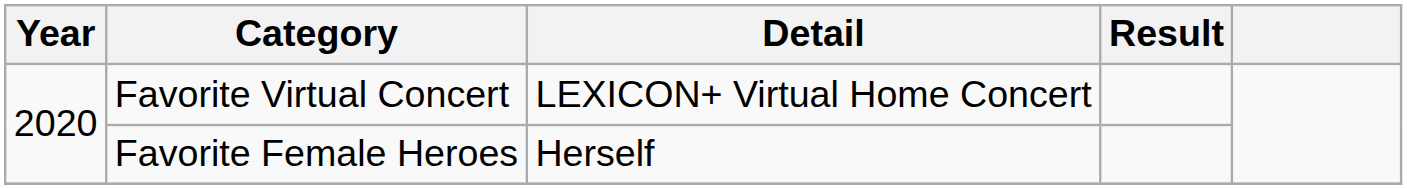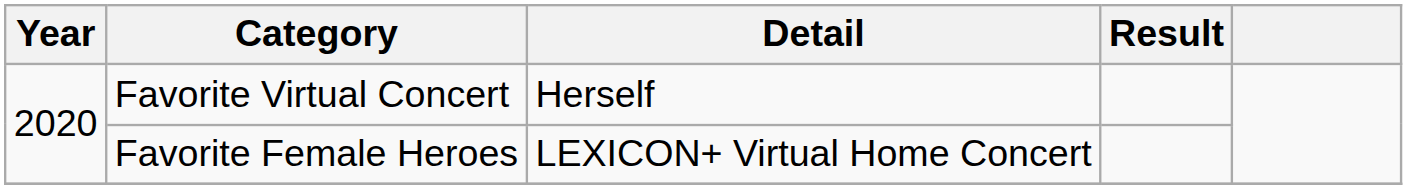Favorite Virtual Concert | Detail: LEXICON+ Virtual Home Concert -> Herself
Favorite Female Heroes | Detail: Herself -> LEXICON+ Virtual Home Concert
